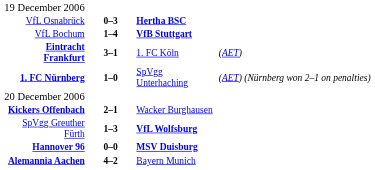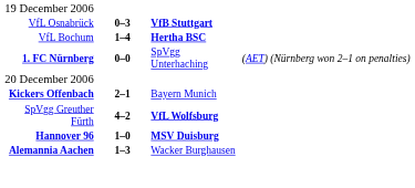VfL Osnabrück | column 3: Hertha BSC -> VfB Stuttgart
VfL Bochum | column 3: VfB Stuttgart -> Hertha BSC
- row: Eintracht Frankfurt | 3–1 | 1. FC Köln | (AET)
1. FC Nürnberg | column 2: 1–0 -> 0–0
Kickers Offenbach | column 3: Wacker Burghausen -> Bayern Munich
SpVgg Greuther Fürth | column 2: 1–3 -> 4–2
Hannover 96 | column 2: 0–0 -> 1–0
Alemannia Aachen | column 2: 4–2 -> 1–3
Alemannia Aachen | column 3: Bayern Munich -> Wacker Burghausen
